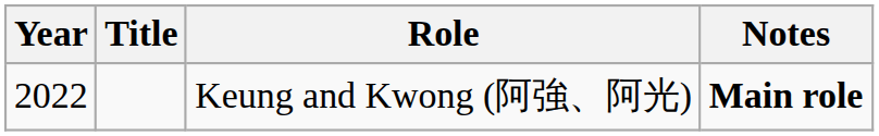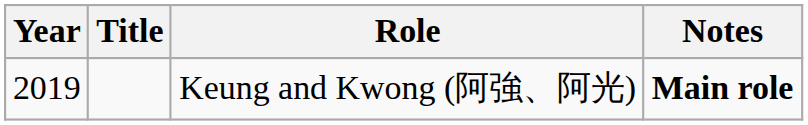Keung and Kwong (阿強、阿光) | Year: 2022 -> 2019
